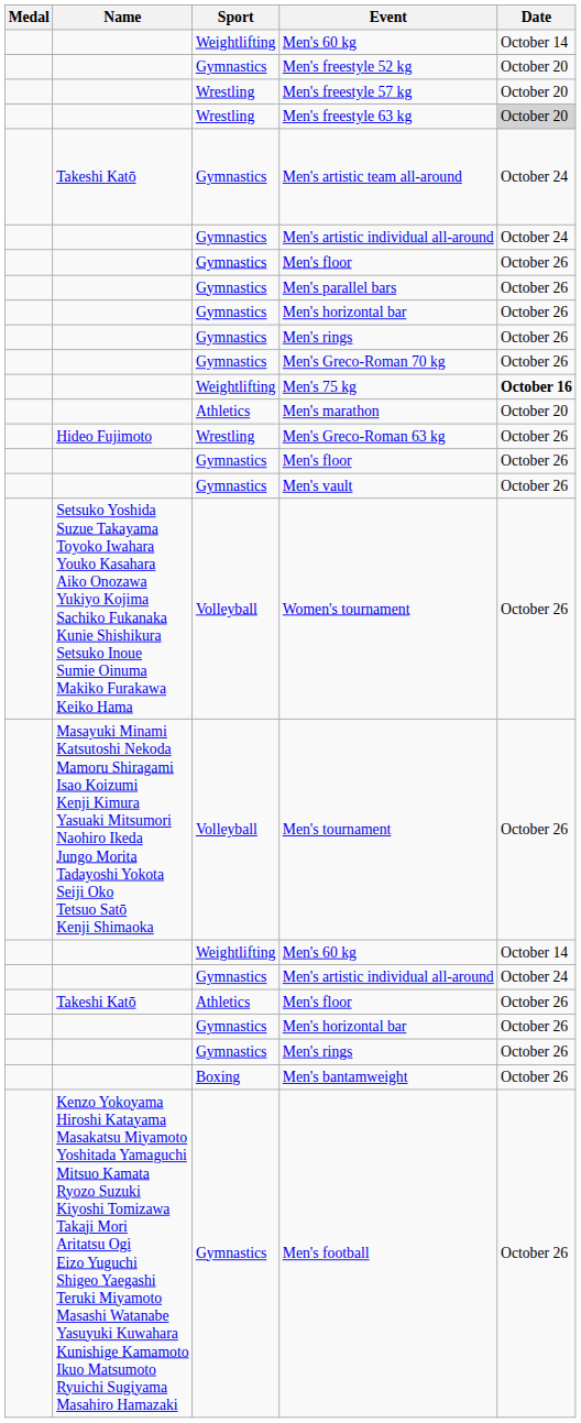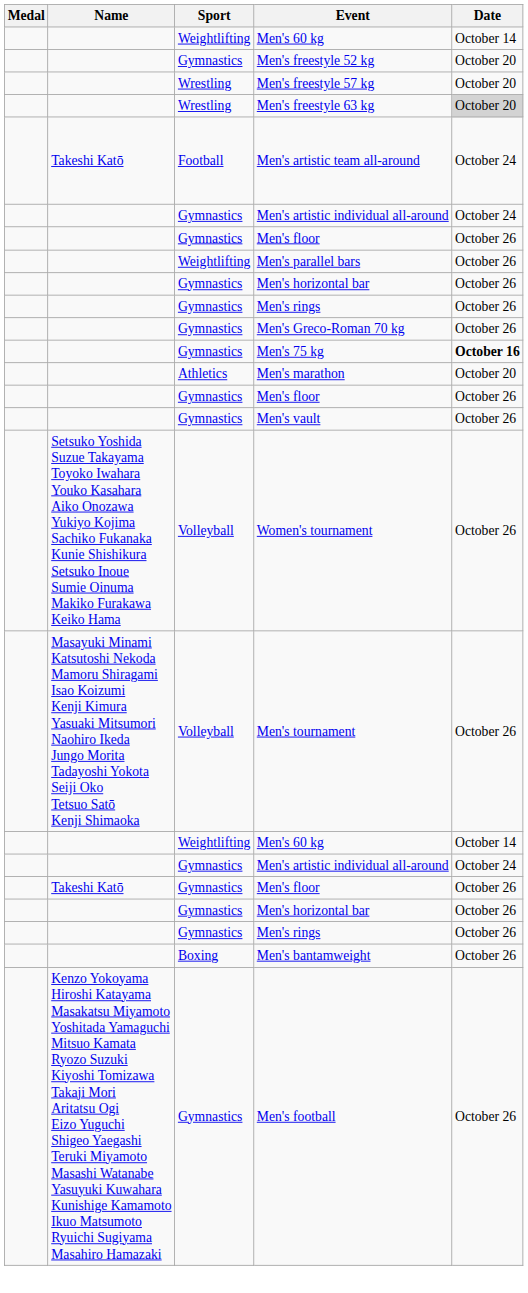Men's artistic team all-around | Sport: Gymnastics -> Football
Men's parallel bars | Sport: Gymnastics -> Weightlifting
Men's 75 kg | Sport: Weightlifting -> Gymnastics
- row: Hideo Fujimoto | Wrestling | Men's Greco-Roman 63 kg | October 26
Takeshi Katō / Men's floor | Sport: Athletics -> Gymnastics
